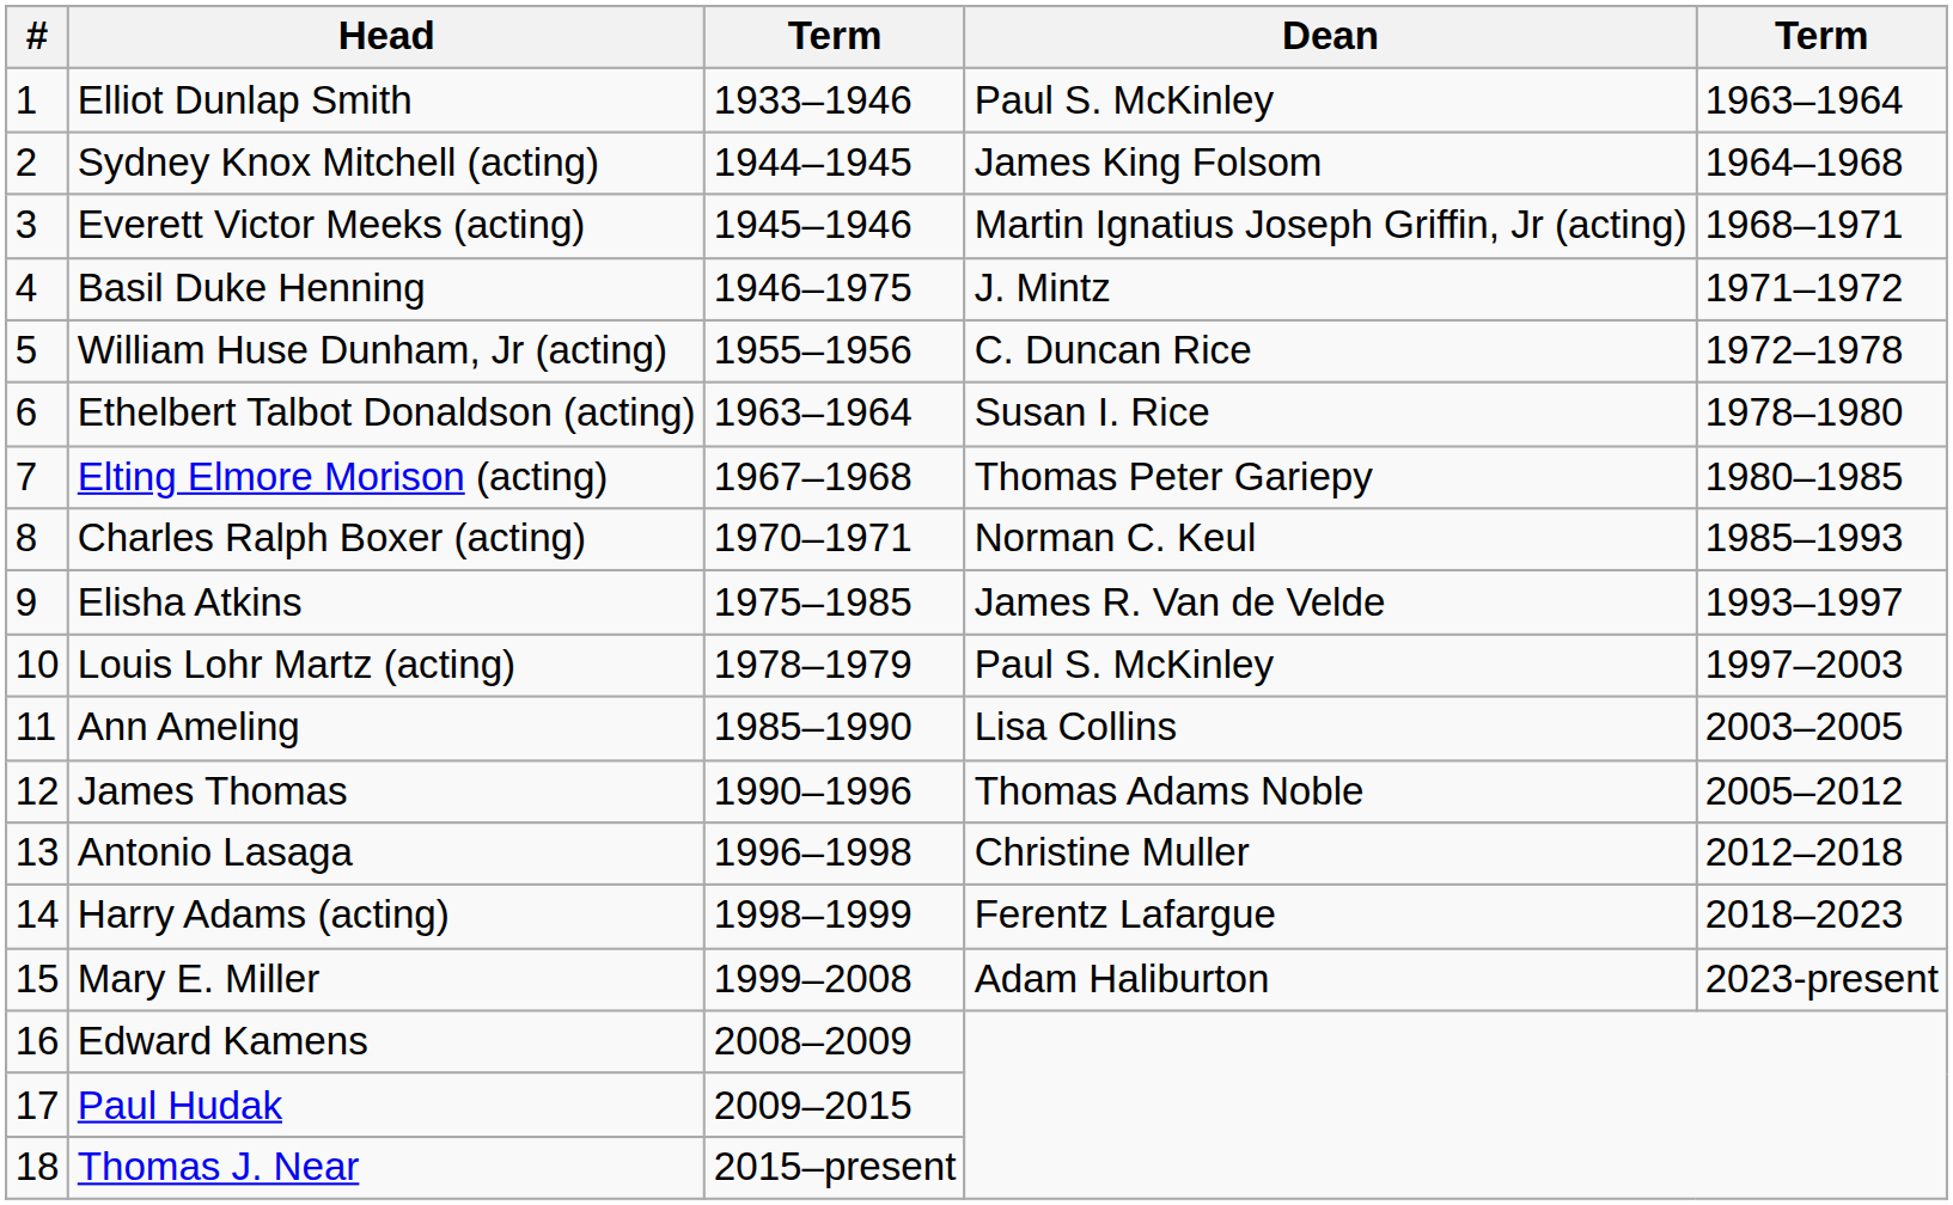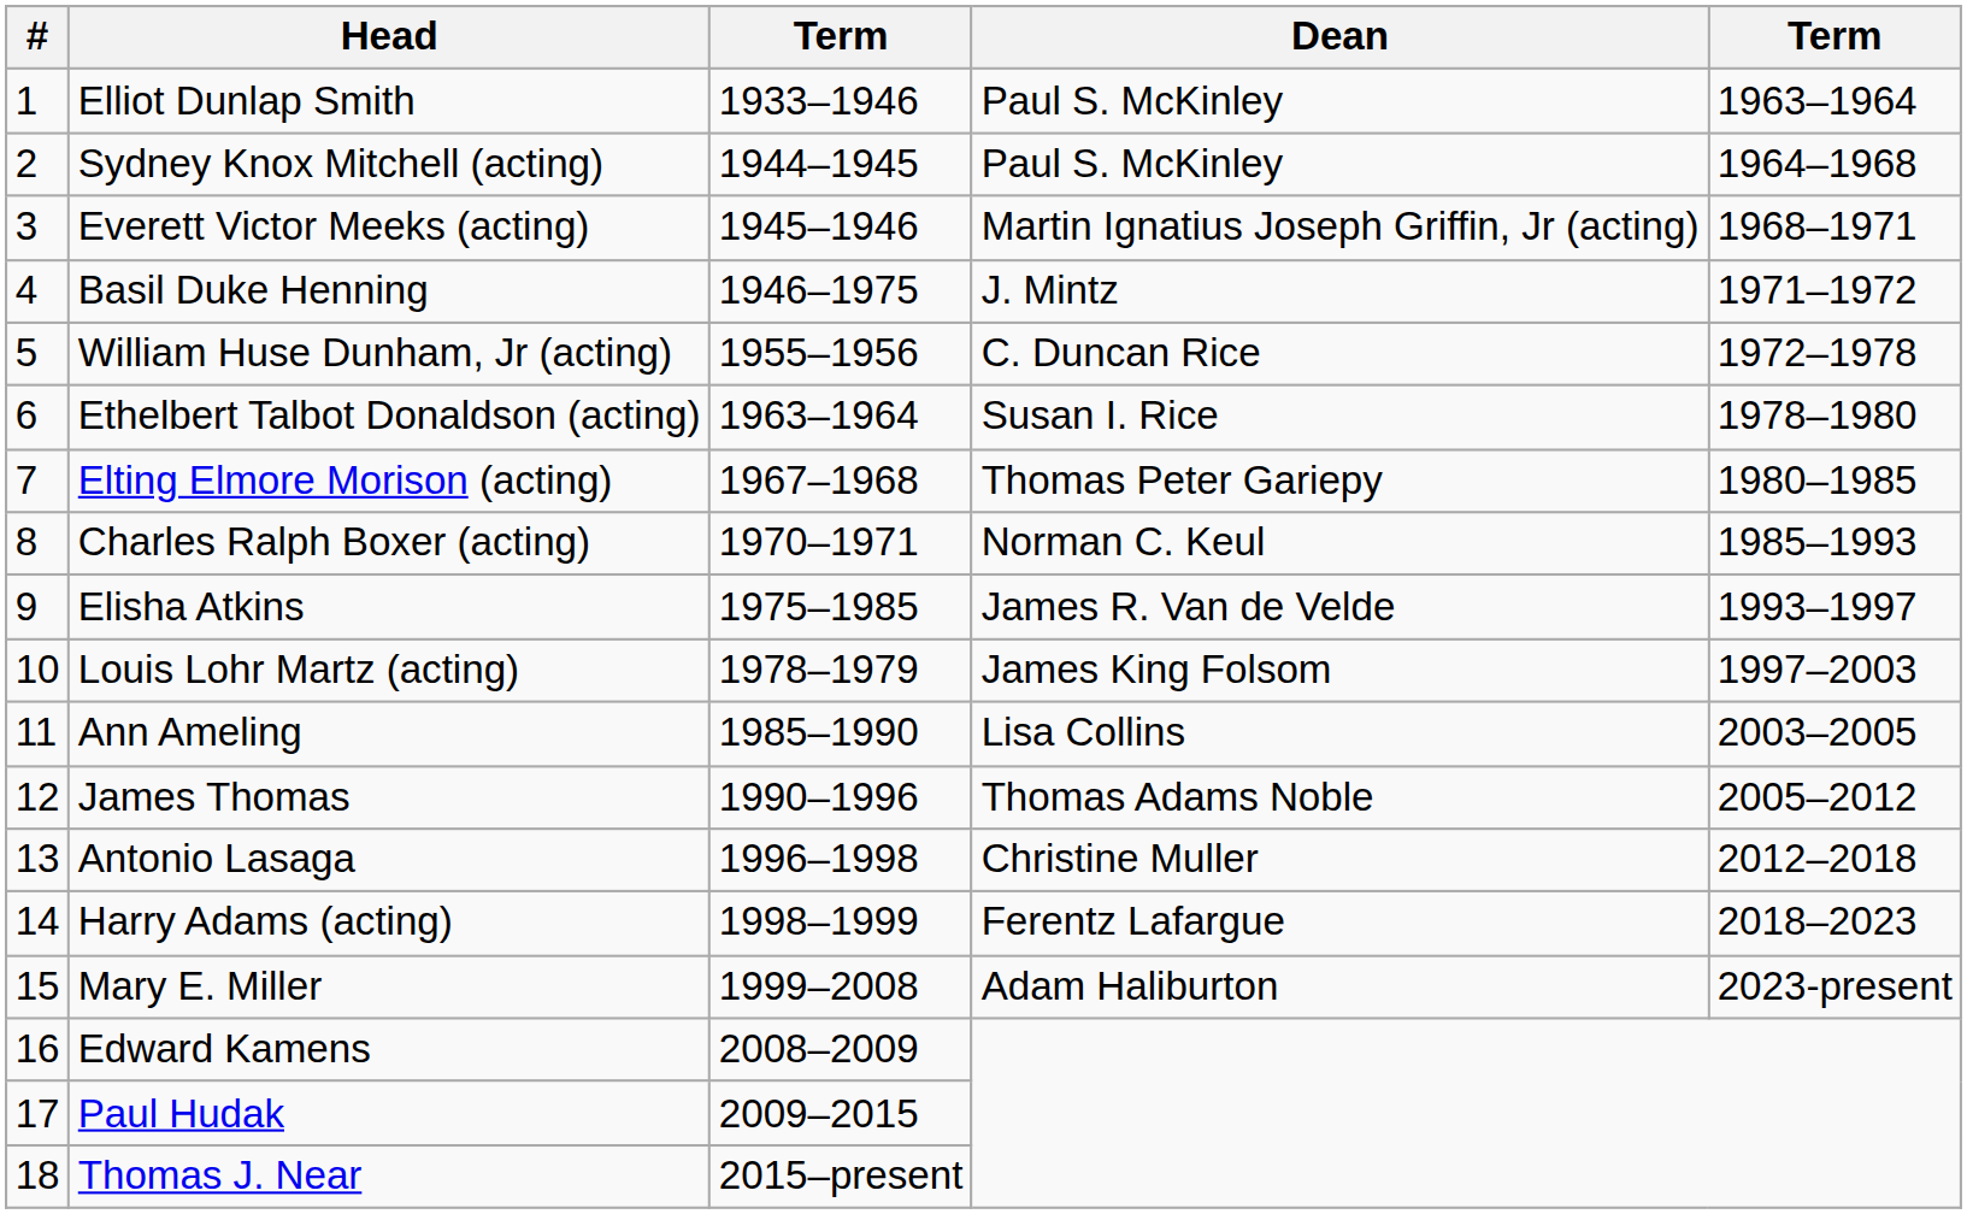Sydney Knox Mitchell (acting) | Dean: James King Folsom -> Paul S. McKinley
Louis Lohr Martz (acting) | Dean: Paul S. McKinley -> James King Folsom
